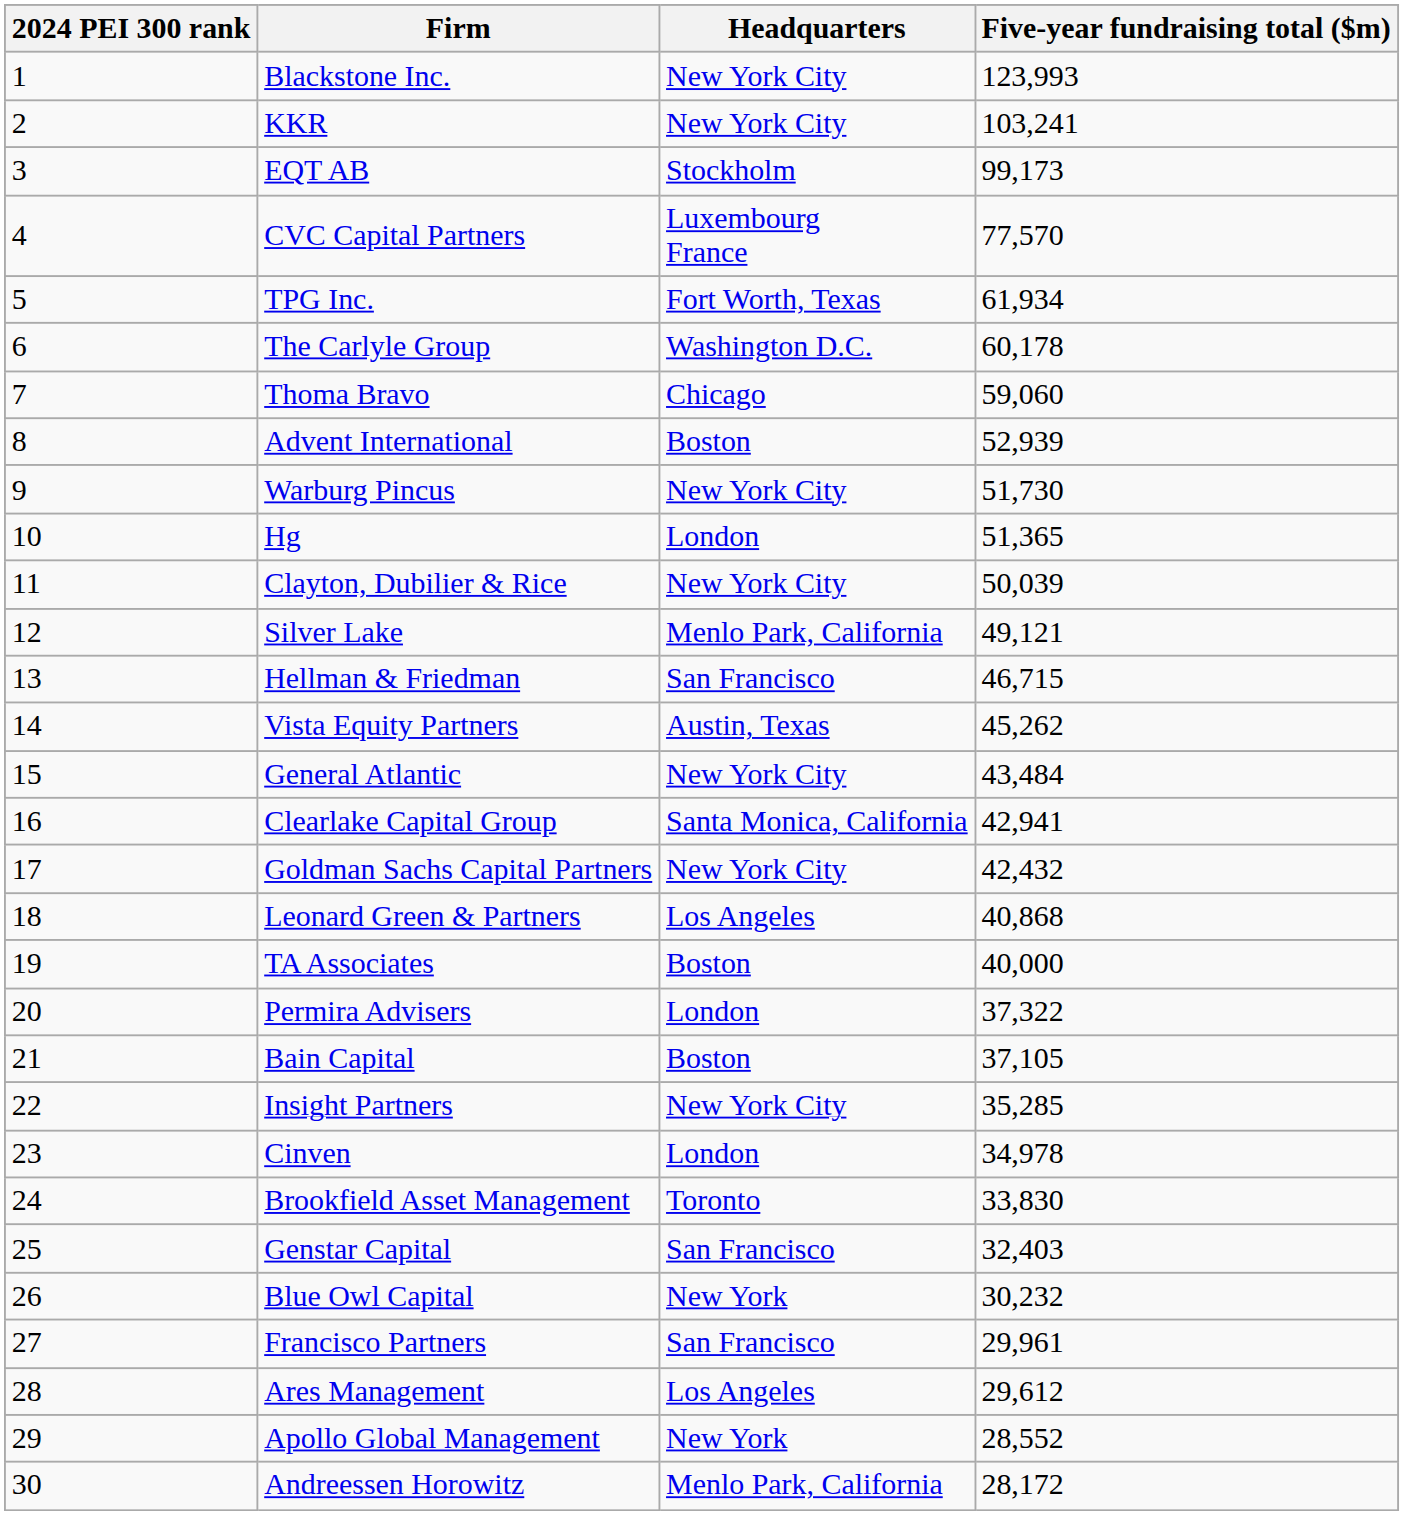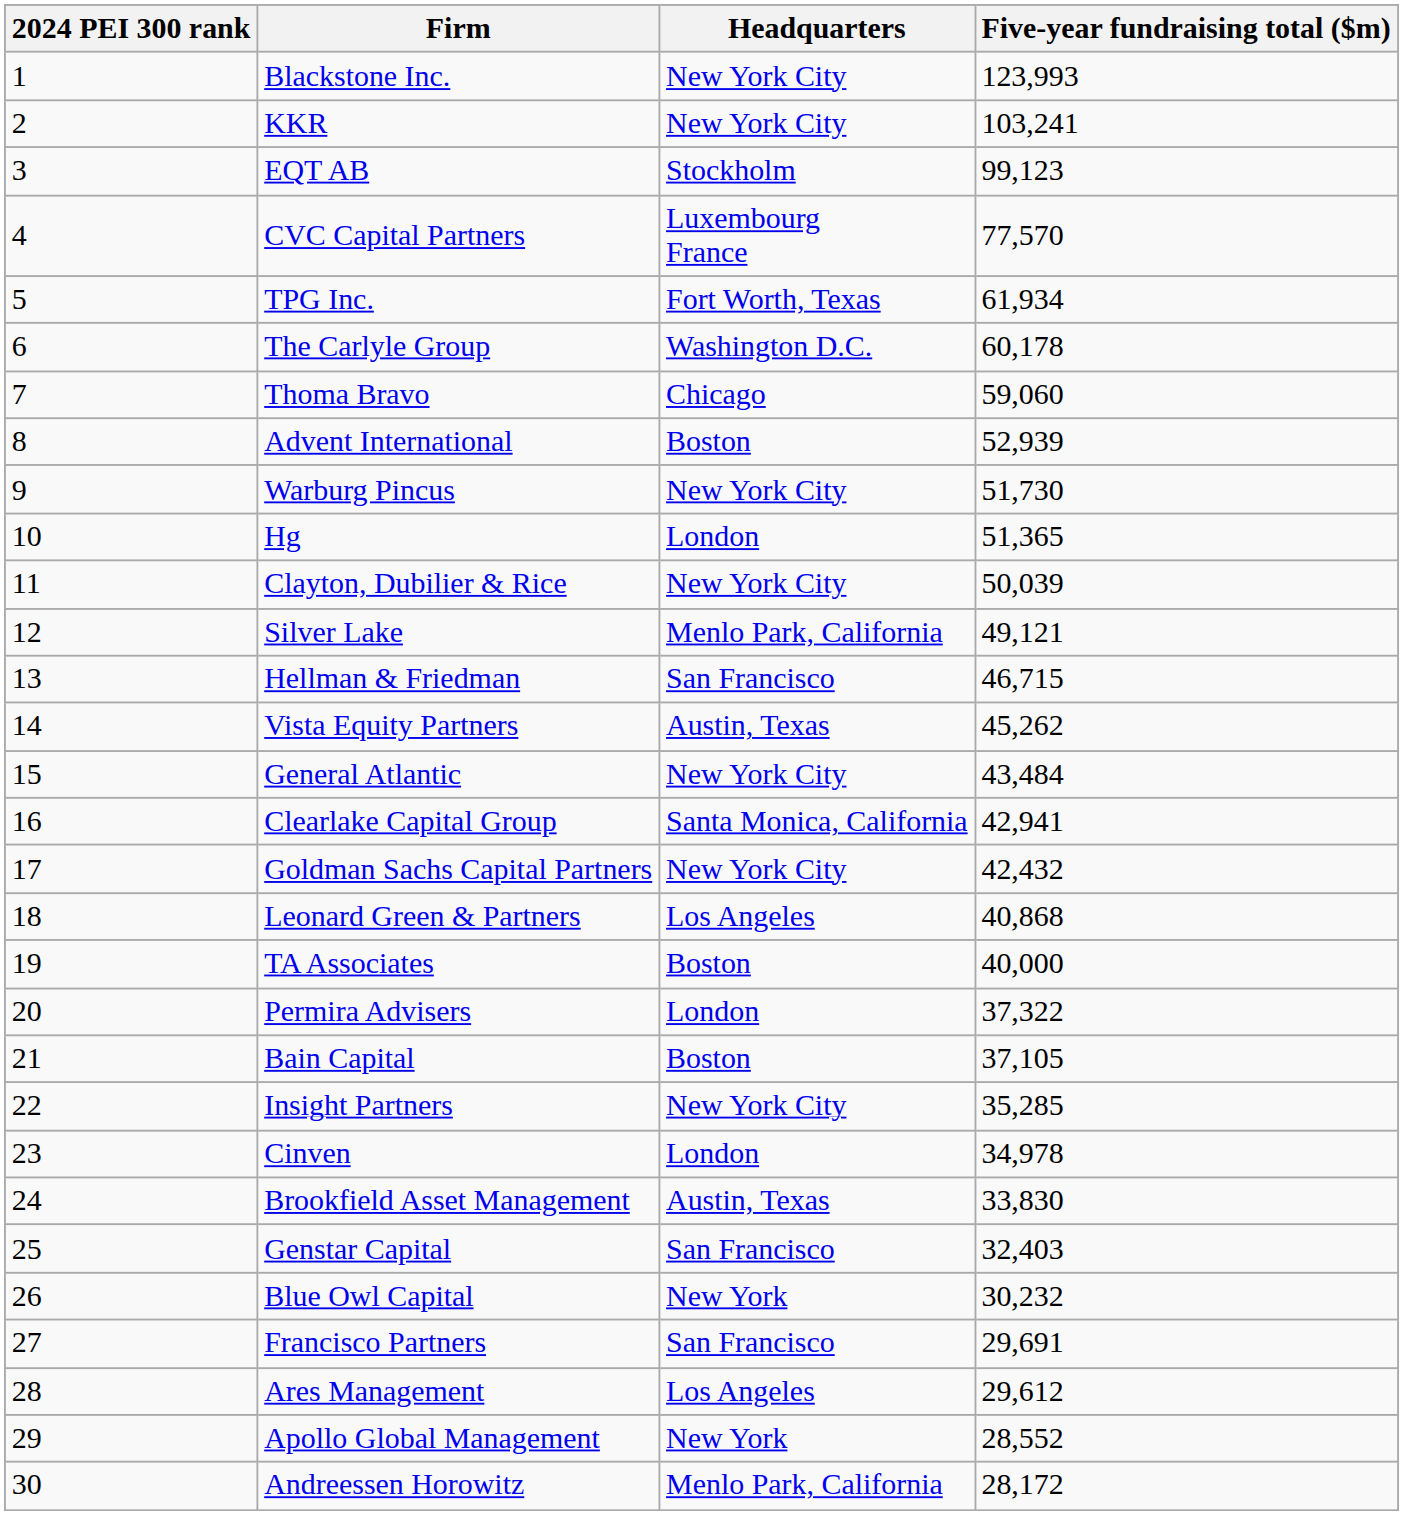EQT AB | Five-year fundraising total ($m): 99,173 -> 99,123
Brookfield Asset Management | Headquarters: Toronto -> Austin, Texas
Francisco Partners | Five-year fundraising total ($m): 29,961 -> 29,691
